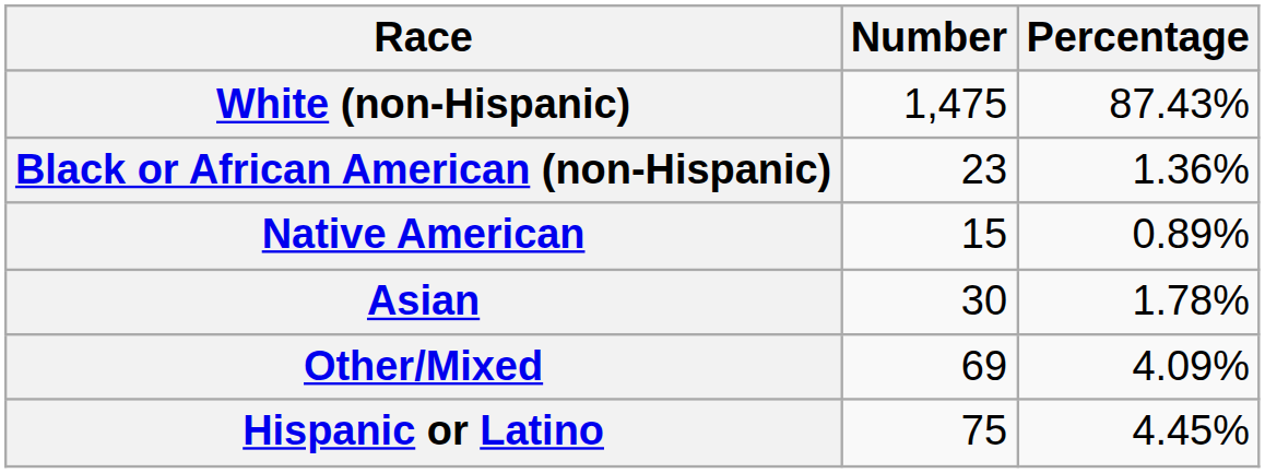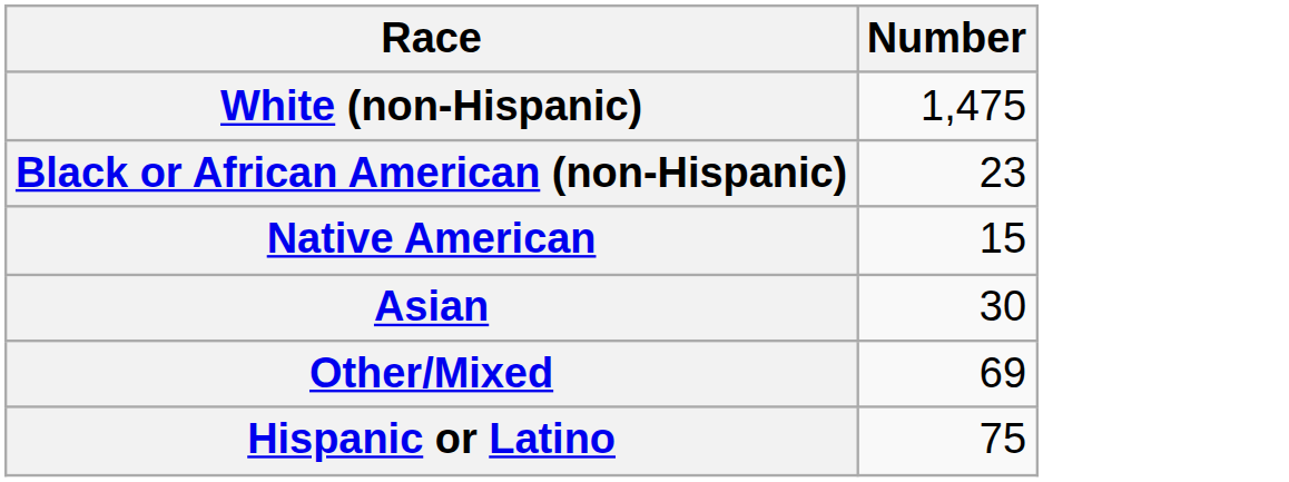- column: Percentage | 87.43% | 1.36% | 0.89% | 1.78% | 4.09% | 4.45%
